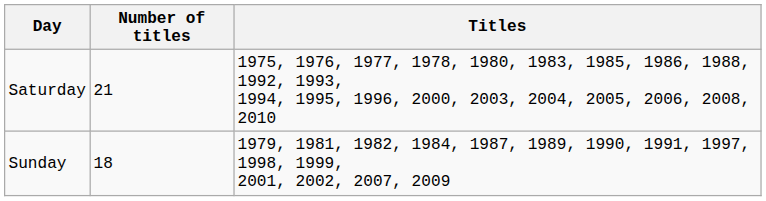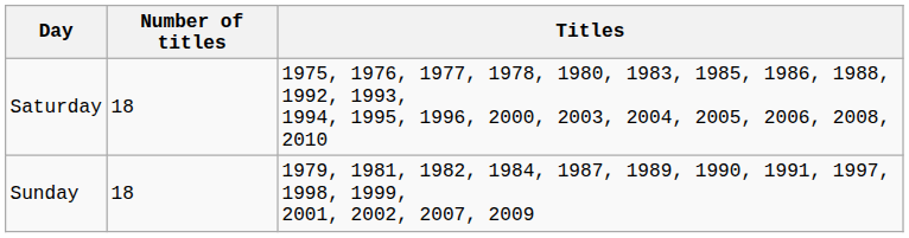Saturday | Number of titles: 21 -> 18
